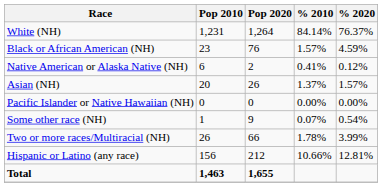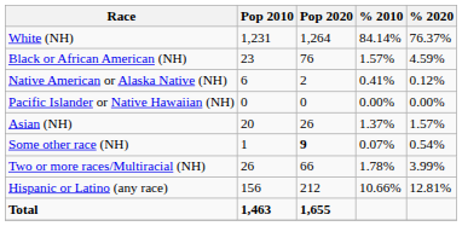rows swapped: Asian (NH) <-> Pacific Islander or Native Hawaiian (NH)
Some other race (NH) | Pop 2020: normal -> bold
